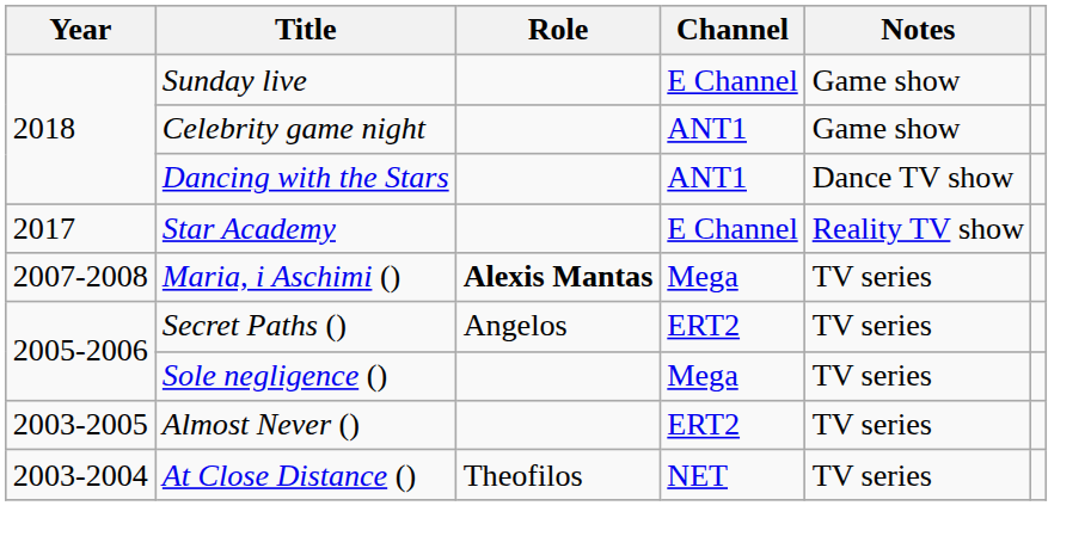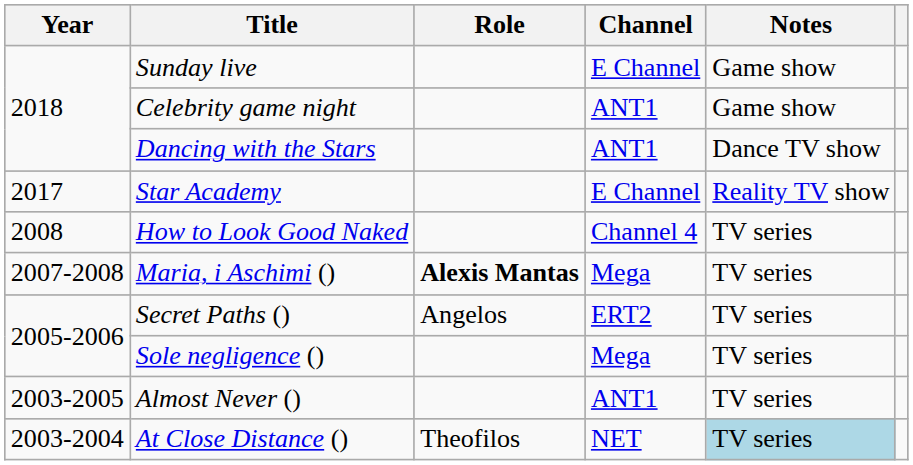+ row: 2008 | How to Look Good Naked | Channel 4 | TV series
Almost Never () | Channel: ERT2 -> ANT1
At Close Distance () | Notes: no background -> lightblue background
